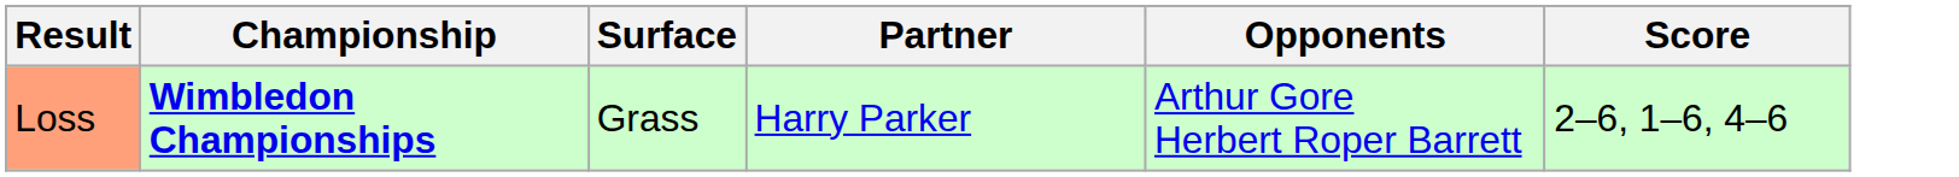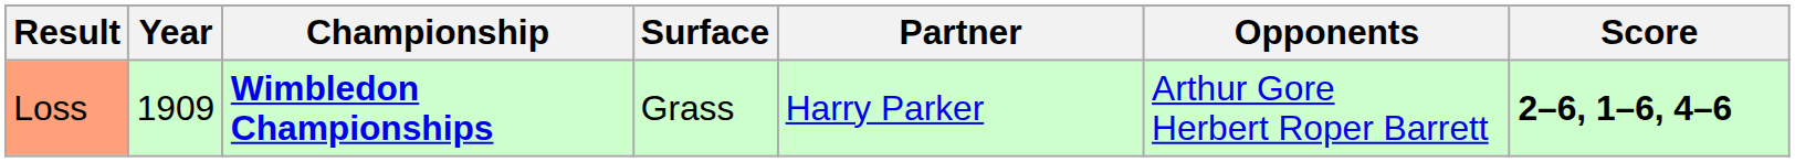+ column: Year | 1909
Loss | Score: normal -> bold
